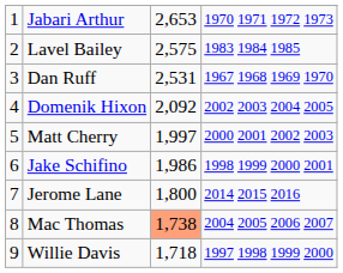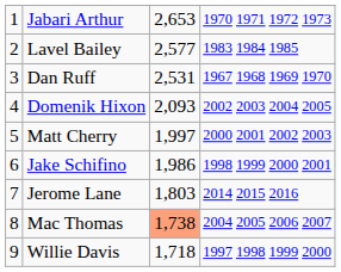Lavel Bailey | column 3: 2,575 -> 2,577
Domenik Hixon | column 3: 2,092 -> 2,093
Jerome Lane | column 3: 1,800 -> 1,803
